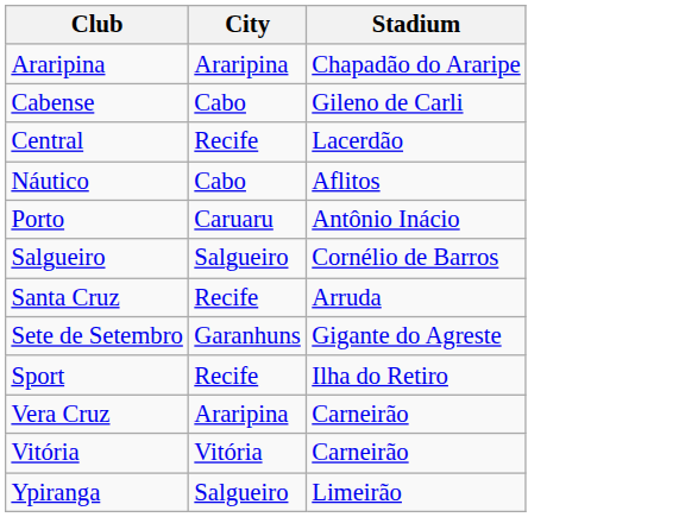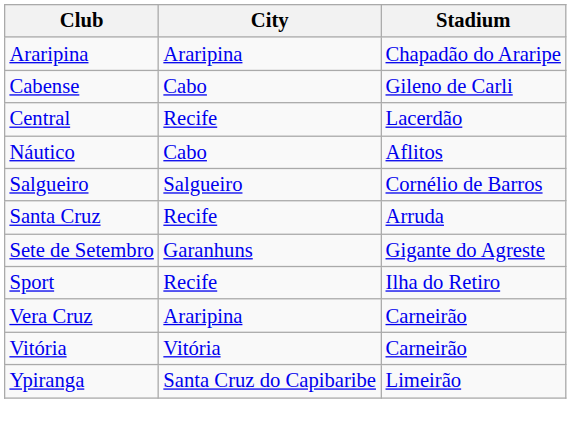- row: Porto | Caruaru | Antônio Inácio
Ypiranga | City: Salgueiro -> Santa Cruz do Capibaribe
